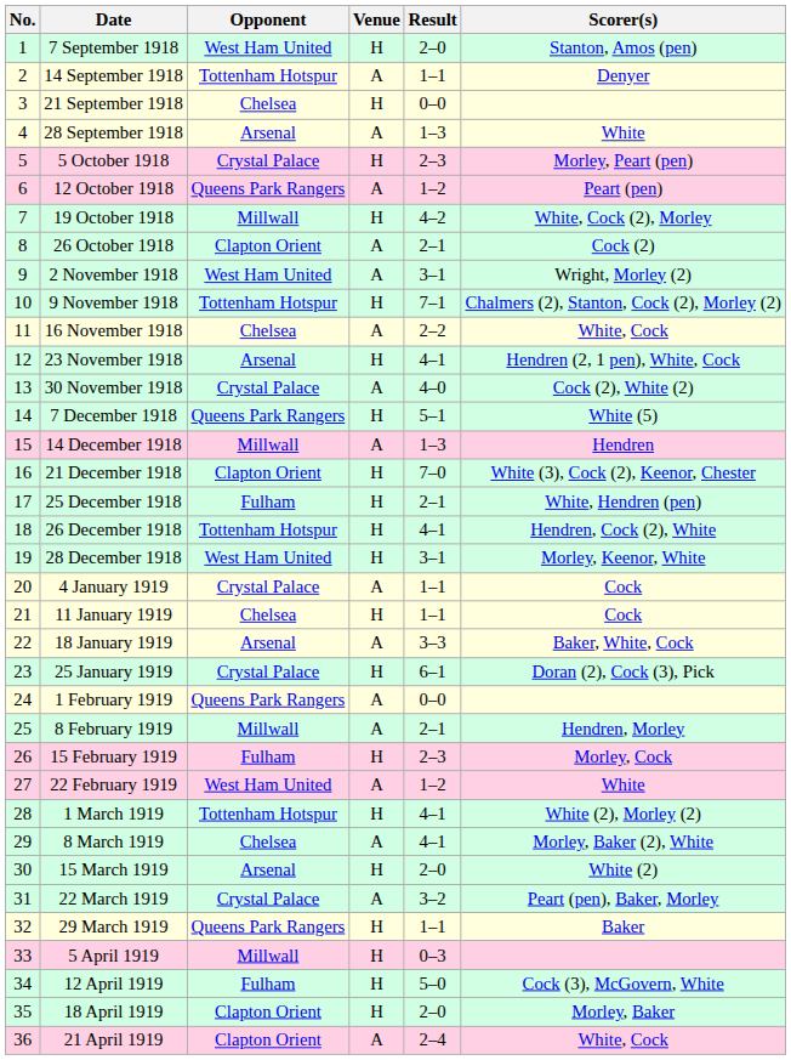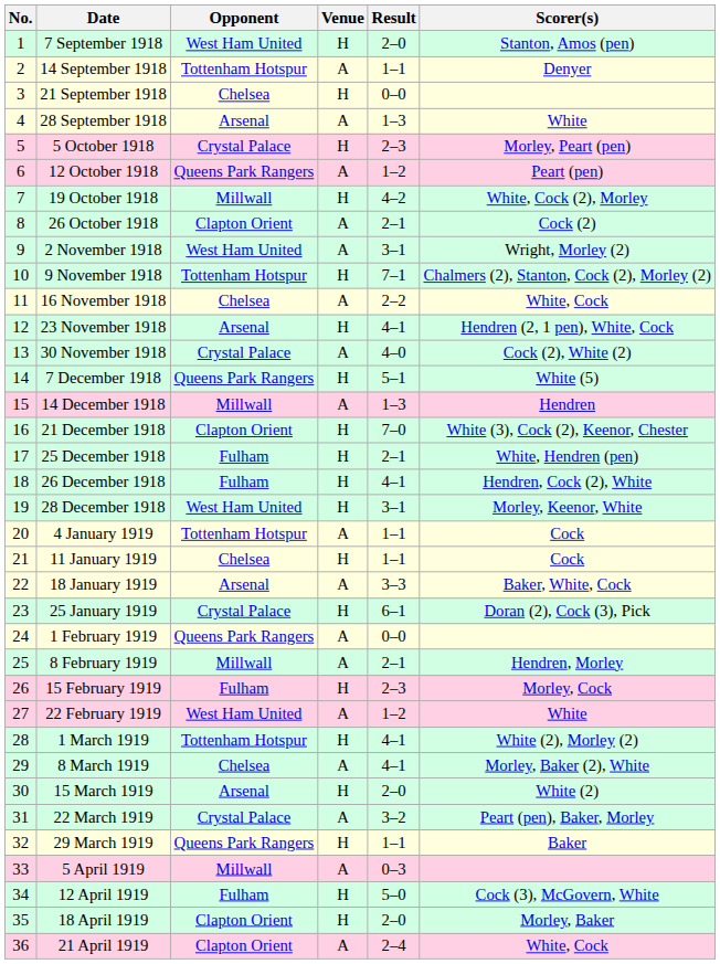26 December 1918 | Opponent: Tottenham Hotspur -> Fulham
4 January 1919 | Opponent: Crystal Palace -> Tottenham Hotspur
5 April 1919 | Venue: H -> A
